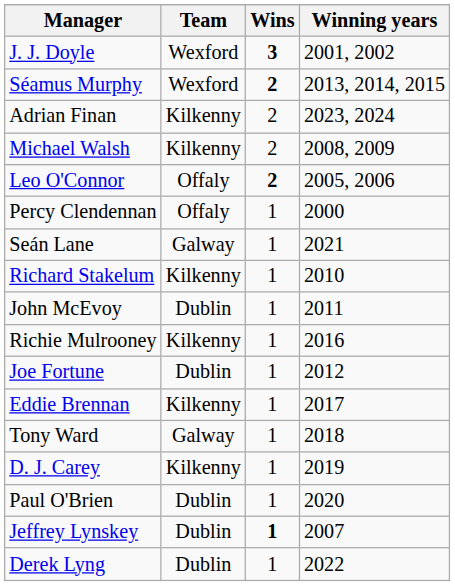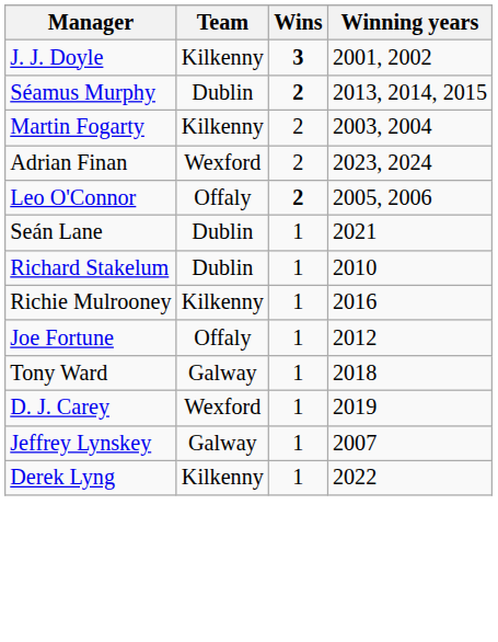J. J. Doyle | Team: Wexford -> Kilkenny
Séamus Murphy | Team: Wexford -> Dublin
+ row: Martin Fogarty | Kilkenny | 2 | 2003, 2004
Adrian Finan | Team: Kilkenny -> Wexford
- row: Michael Walsh | Kilkenny | 2 | 2008, 2009
- row: Percy Clendennan | Offaly | 1 | 2000
Seán Lane | Team: Galway -> Dublin
Richard Stakelum | Team: Kilkenny -> Dublin
- row: John McEvoy | Dublin | 1 | 2011
Joe Fortune | Team: Dublin -> Offaly
- row: Eddie Brennan | Kilkenny | 1 | 2017
D. J. Carey | Team: Kilkenny -> Wexford
- row: Paul O'Brien | Dublin | 1 | 2020
Jeffrey Lynskey | Team: Dublin -> Galway
Jeffrey Lynskey | Wins: bold -> normal
Derek Lyng | Team: Dublin -> Kilkenny
